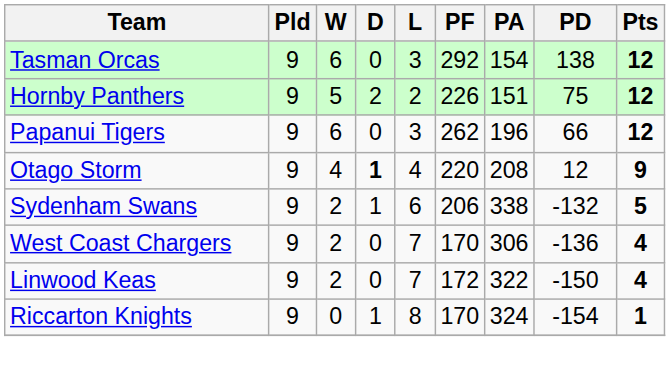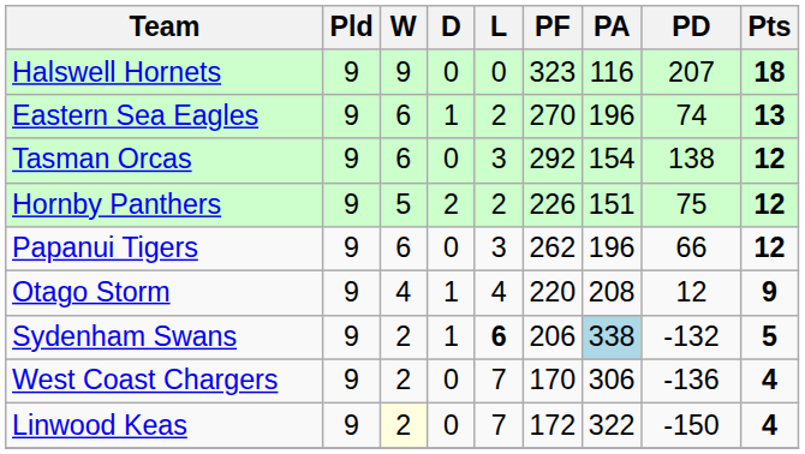+ row: Halswell Hornets | 9 | 9 | 0 | 0 | 323 | 116 | 207 | 18
+ row: Eastern Sea Eagles | 9 | 6 | 1 | 2 | 270 | 196 | 74 | 13
Otago Storm | D: bold -> normal
Sydenham Swans | L: normal -> bold
Sydenham Swans | PA: no background -> lightblue background
Linwood Keas | W: no background -> lightyellow background
- row: Riccarton Knights | 9 | 0 | 1 | 8 | 170 | 324 | -154 | 1
